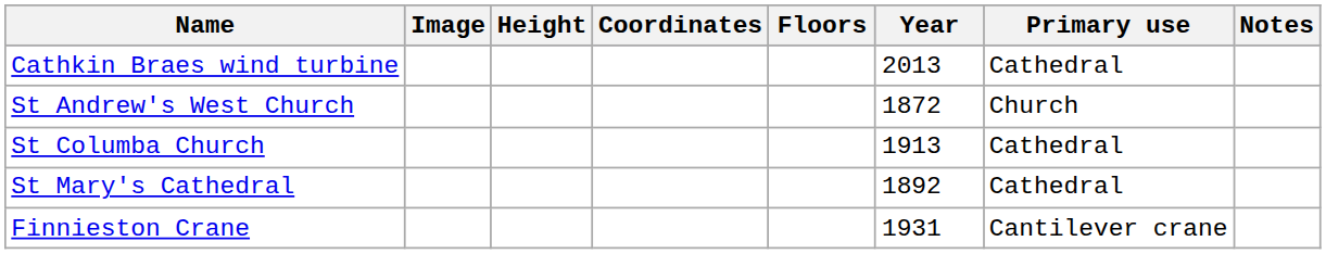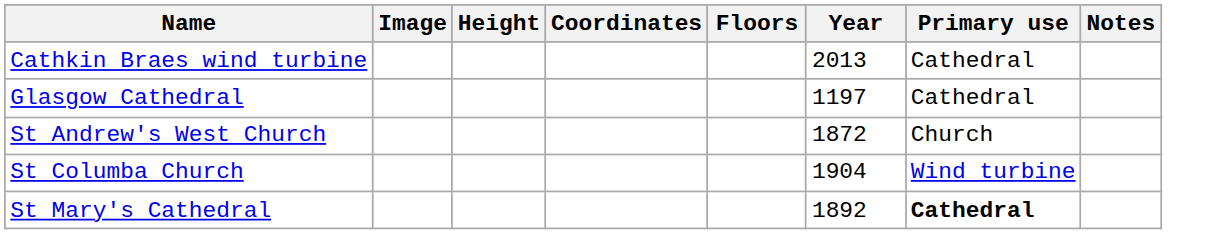+ row: Glasgow Cathedral | 1197 | Cathedral
St Columba Church | Year: 1913 -> 1904
St Columba Church | Primary use: Cathedral -> Wind turbine
St Mary's Cathedral | Primary use: normal -> bold
- row: Finnieston Crane | 1931 | Cantilever crane
